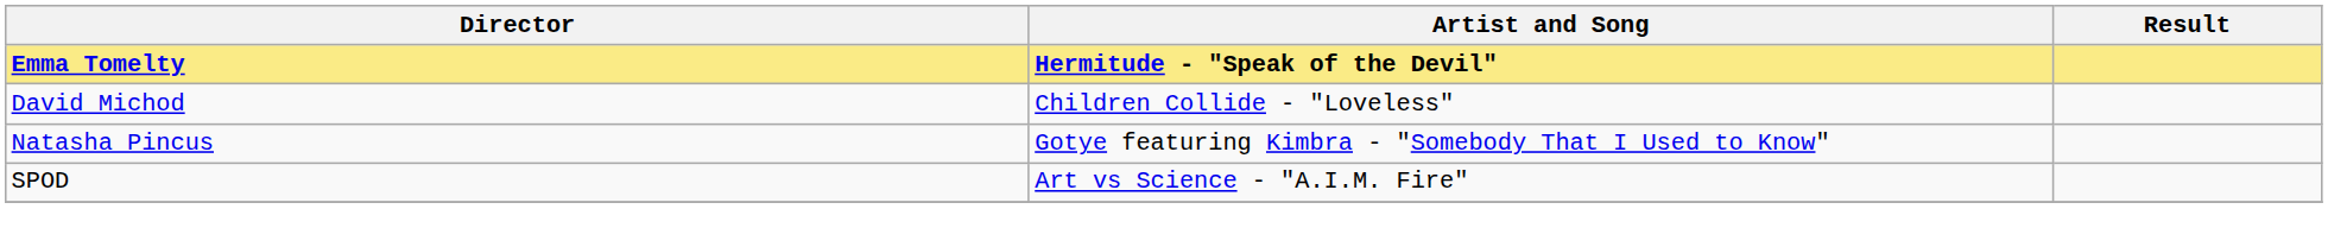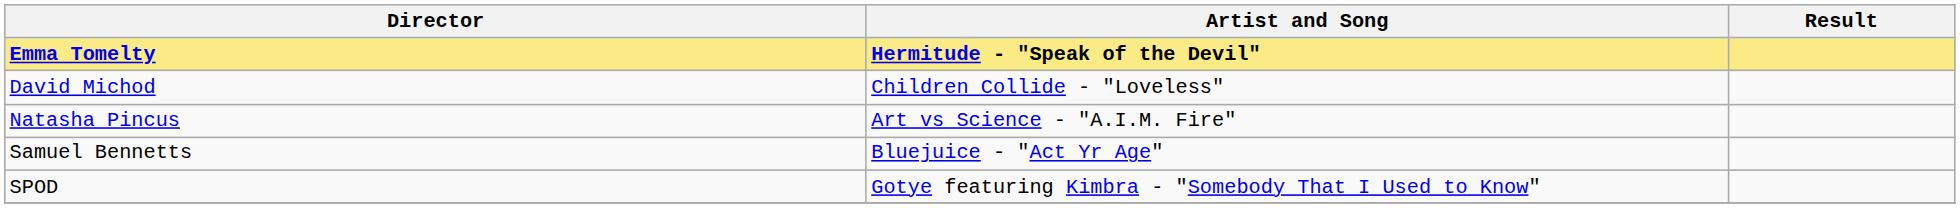Natasha Pincus | Artist and Song: Gotye featuring Kimbra - "Somebody That I Used to Know" -> Art vs Science - "A.I.M. Fire"
+ row: Samuel Bennetts | Bluejuice - "Act Yr Age"
SPOD | Artist and Song: Art vs Science - "A.I.M. Fire" -> Gotye featuring Kimbra - "Somebody That I Used to Know"
